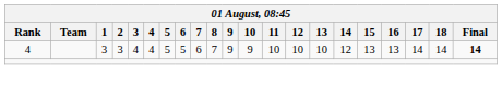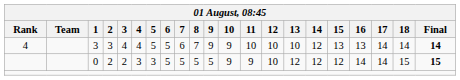+ row: 0 | 2 | 2 | 3 | 3 | 5 | 5 | 5 | 5 | 9 | 9 | 10 | 12 | 12 | 12 | 14 | 14 | 15 | 15
